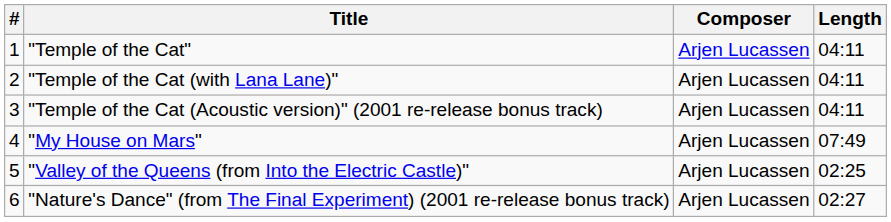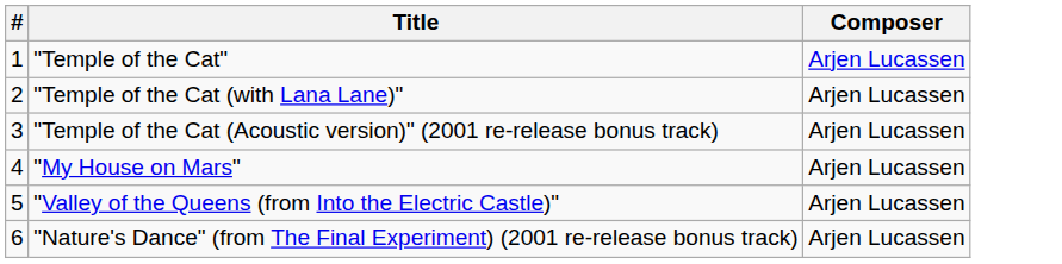- column: Length | 04:11 | 04:11 | 04:11 | 07:49 | 02:25 | 02:27
